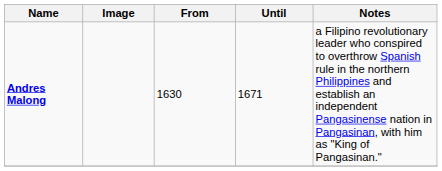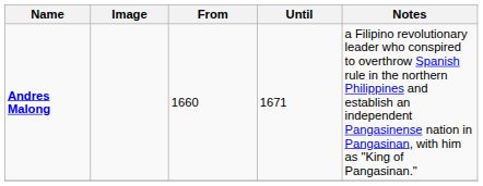Andres Malong | From: 1630 -> 1660
